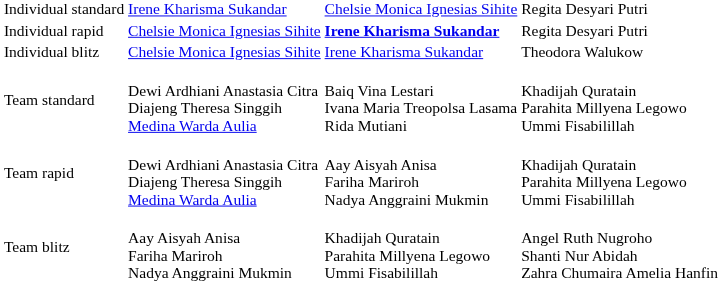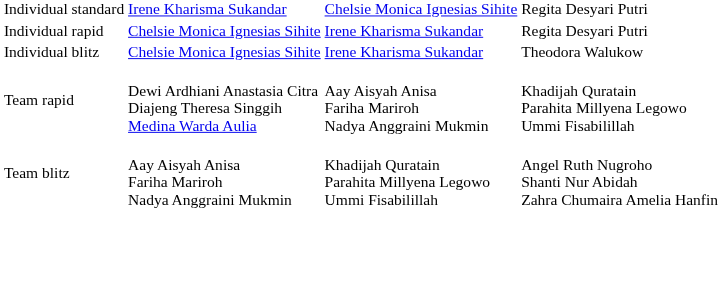Individual rapid | column 3: bold -> normal
- row: Team standard | Dewi Ardhiani Anastasia Citra Diajeng Theresa Singgih Medina Warda Aulia | Baiq Vina Lestari Ivana Maria Treopolsa Lasama Rida Mutiani | Khadijah Quratain Parahita Millyena Legowo Ummi Fisabilillah
